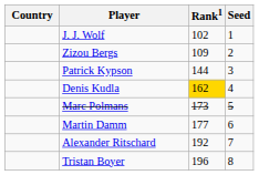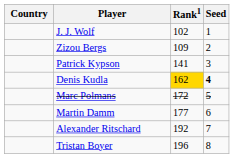Patrick Kypson | Rank1: 144 -> 141
Denis Kudla | Seed: normal -> bold
Marc Polmans | Rank1: 173 -> 172
